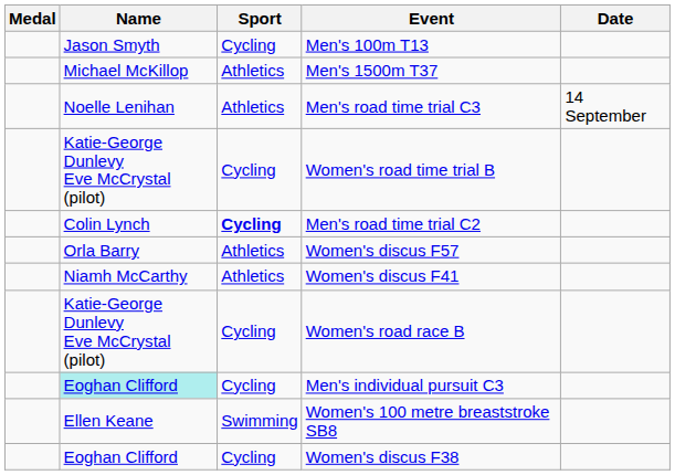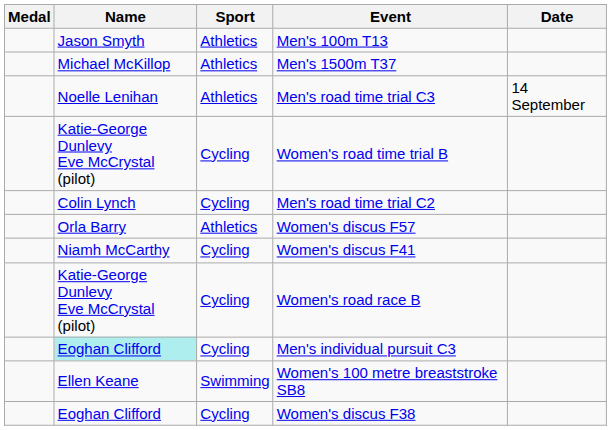Men's 100m T13 | Sport: Cycling -> Athletics
Men's road time trial C2 | Sport: bold -> normal
Women's discus F41 | Sport: Athletics -> Cycling
